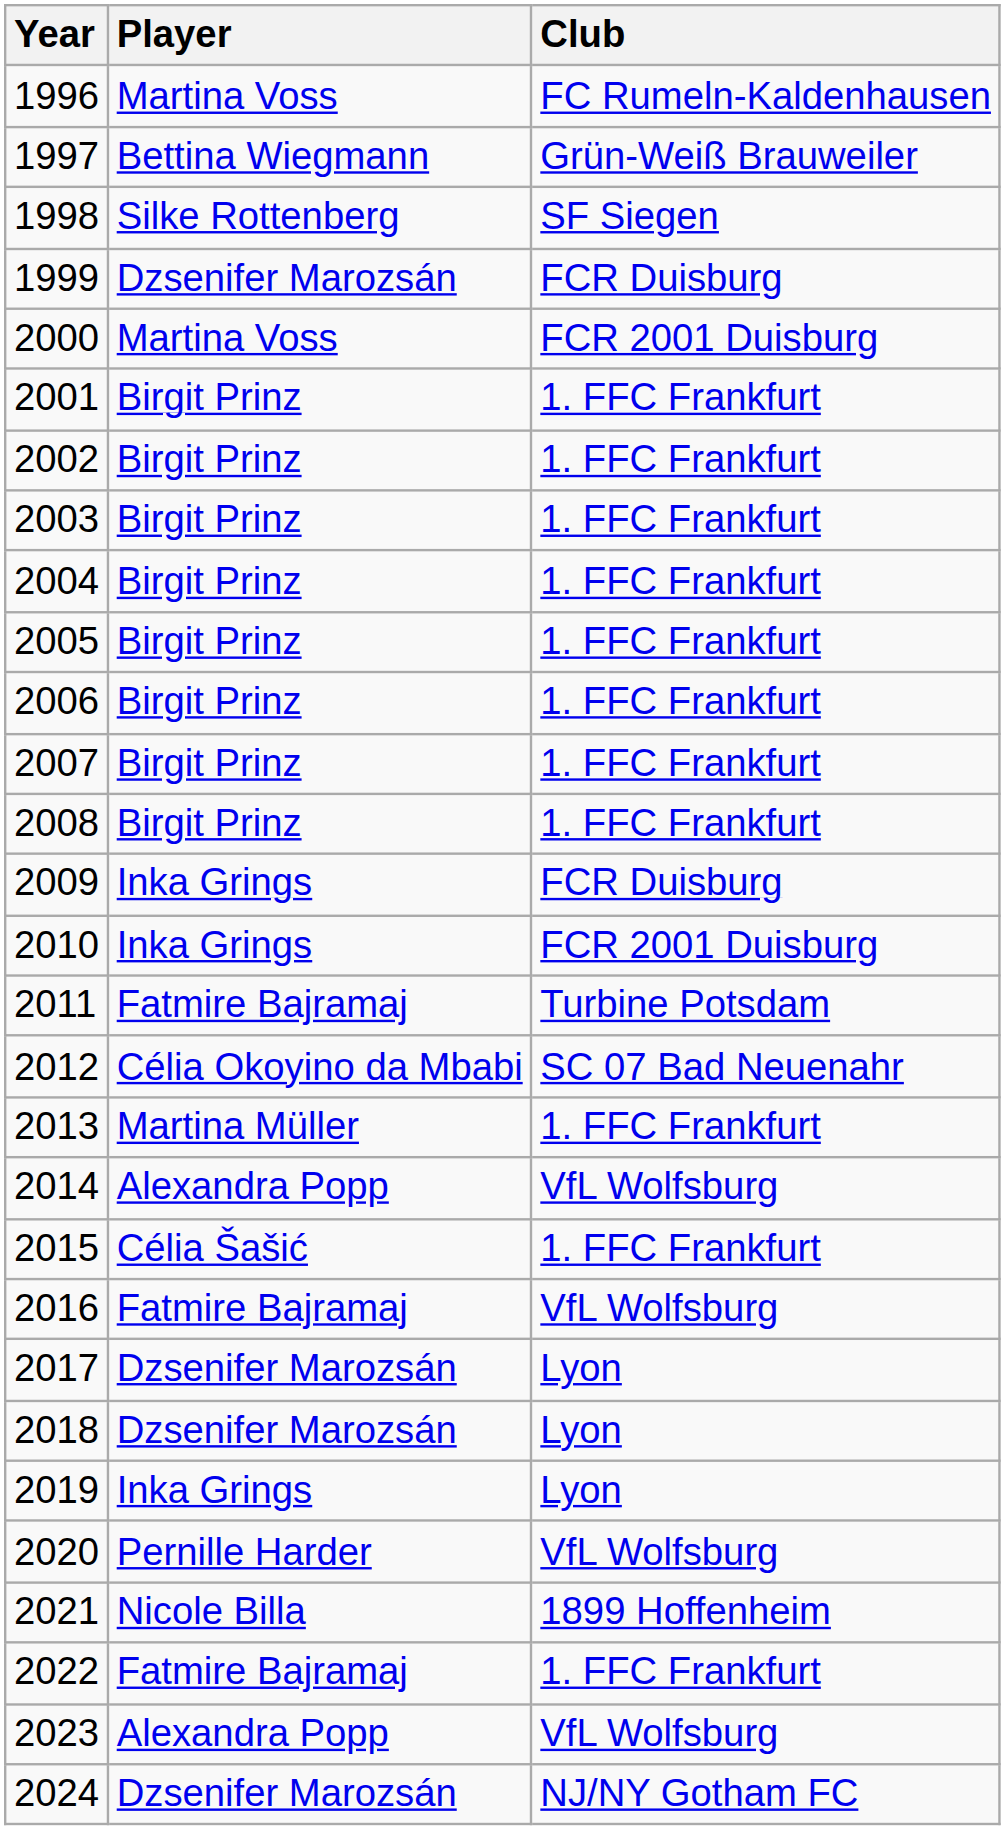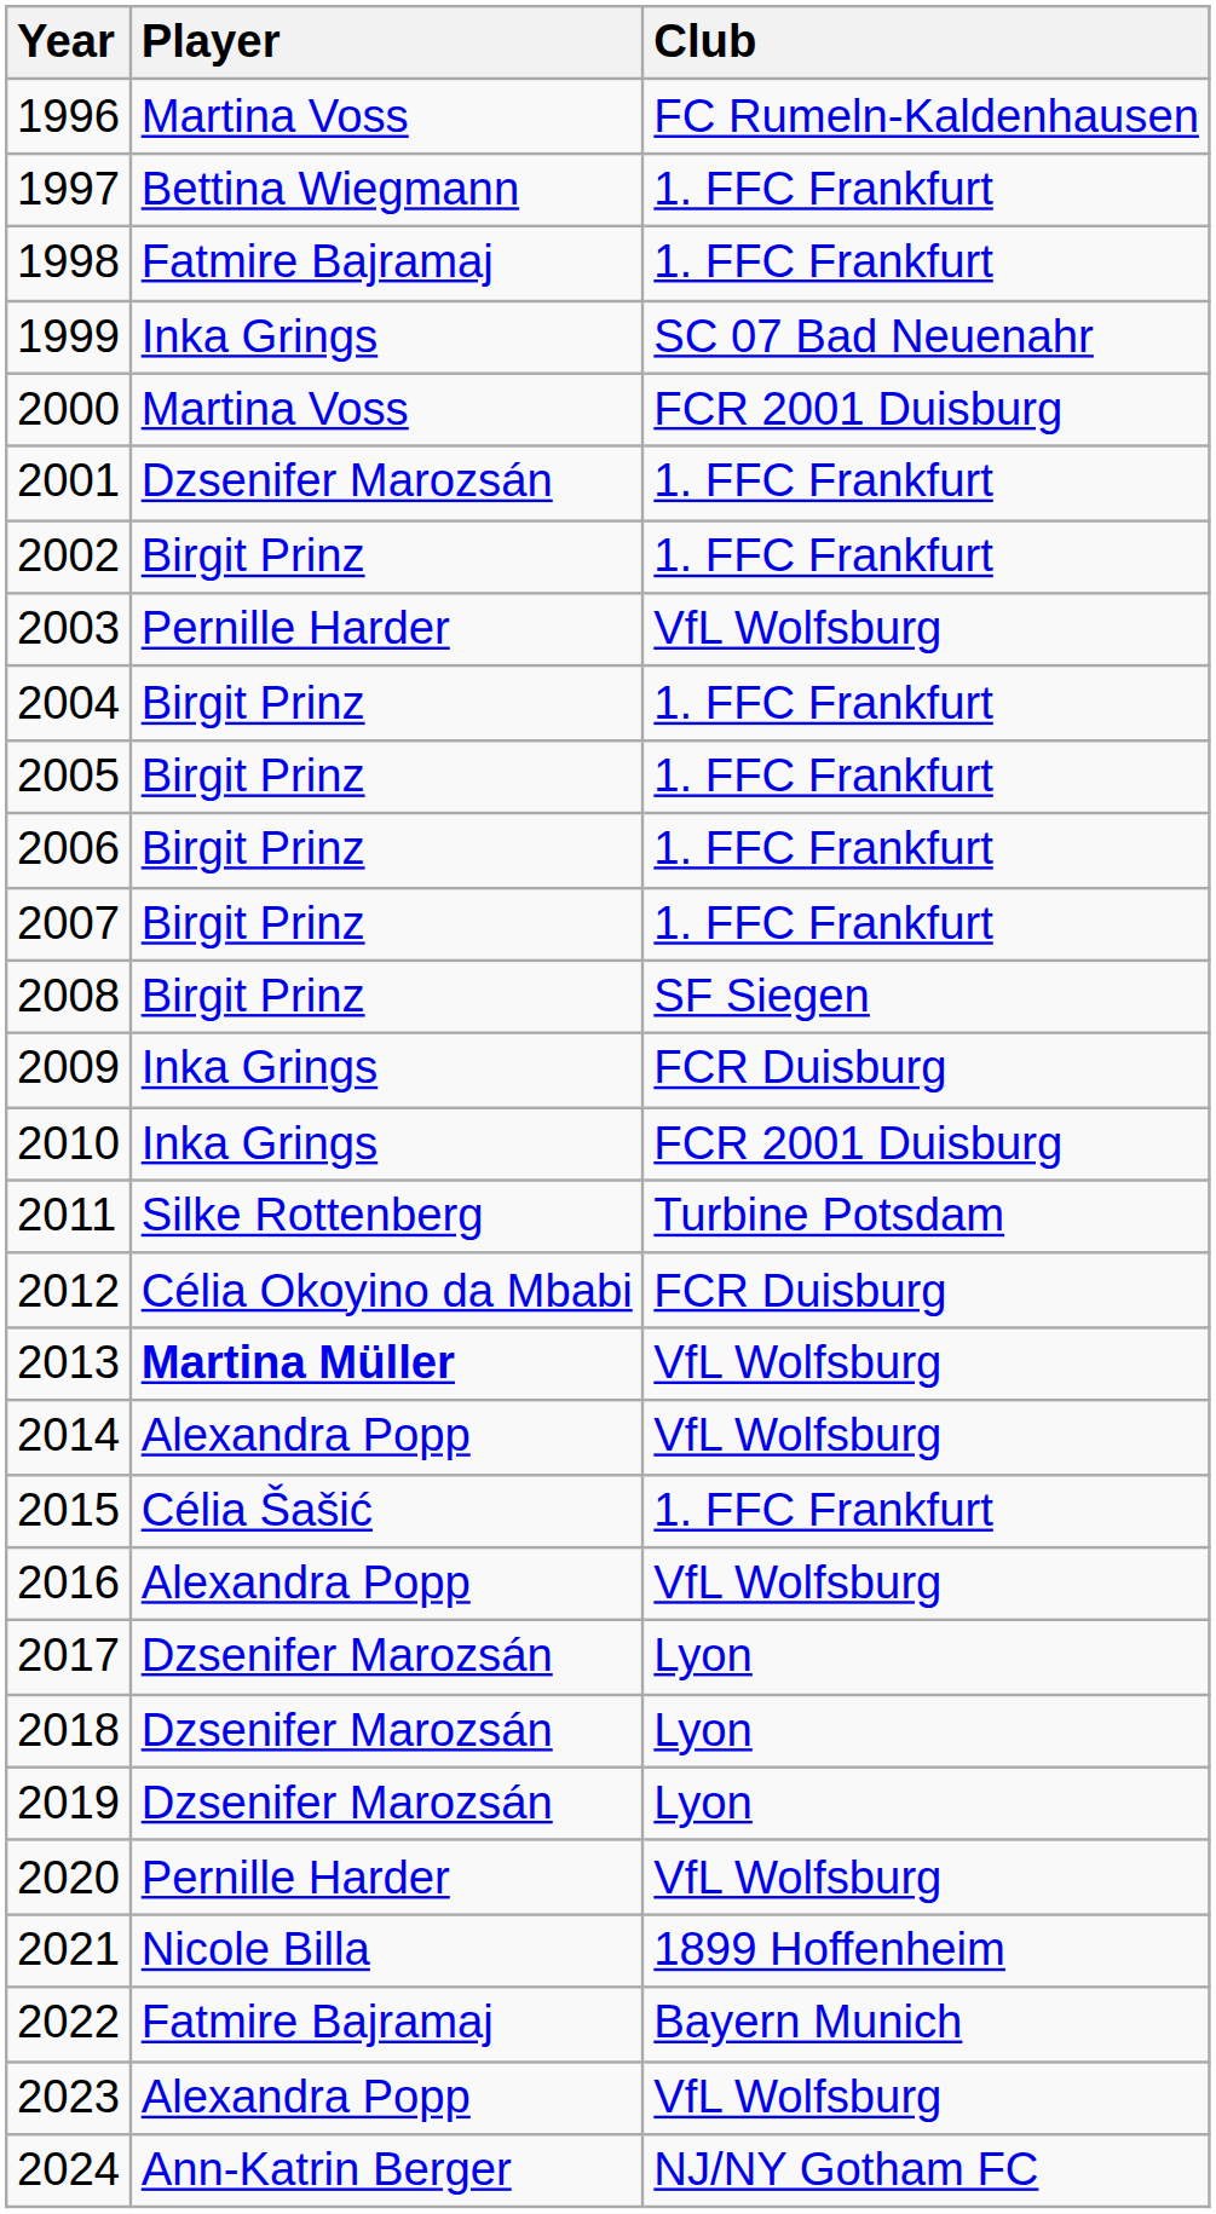1997 | Club: Grün-Weiß Brauweiler -> 1. FFC Frankfurt
1998 | Player: Silke Rottenberg -> Fatmire Bajramaj
1998 | Club: SF Siegen -> 1. FFC Frankfurt
1999 | Player: Dzsenifer Marozsán -> Inka Grings
1999 | Club: FCR Duisburg -> SC 07 Bad Neuenahr
2001 | Player: Birgit Prinz -> Dzsenifer Marozsán
2003 | Player: Birgit Prinz -> Pernille Harder
2003 | Club: 1. FFC Frankfurt -> VfL Wolfsburg
2008 | Club: 1. FFC Frankfurt -> SF Siegen
2011 | Player: Fatmire Bajramaj -> Silke Rottenberg
2012 | Club: SC 07 Bad Neuenahr -> FCR Duisburg
2013 | Player: normal -> bold
2013 | Club: 1. FFC Frankfurt -> VfL Wolfsburg
2016 | Player: Fatmire Bajramaj -> Alexandra Popp
2019 | Player: Inka Grings -> Dzsenifer Marozsán
2022 | Club: 1. FFC Frankfurt -> Bayern Munich
2024 | Player: Dzsenifer Marozsán -> Ann-Katrin Berger
